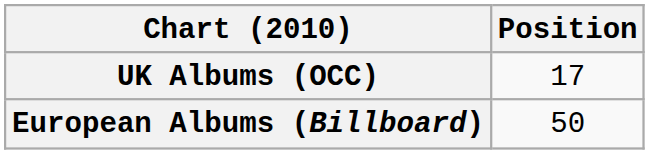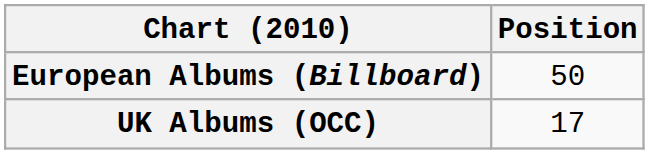rows swapped: European Albums (Billboard) <-> UK Albums (OCC)
